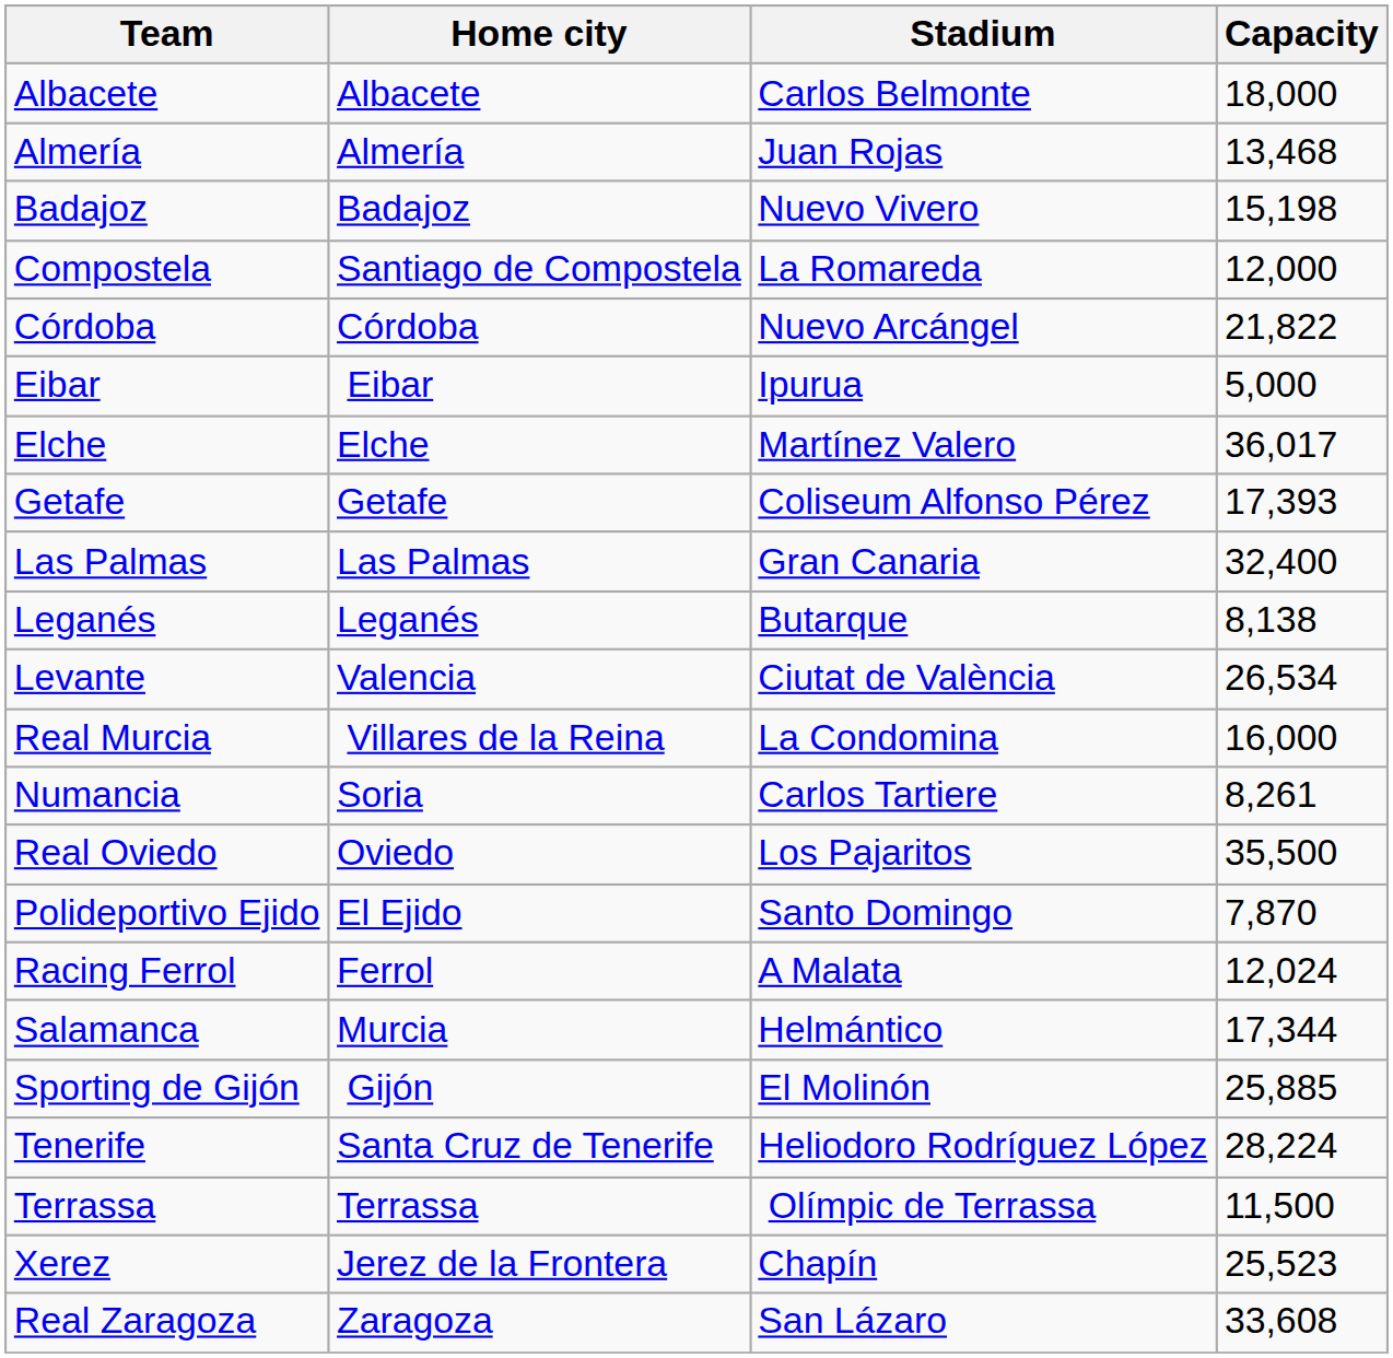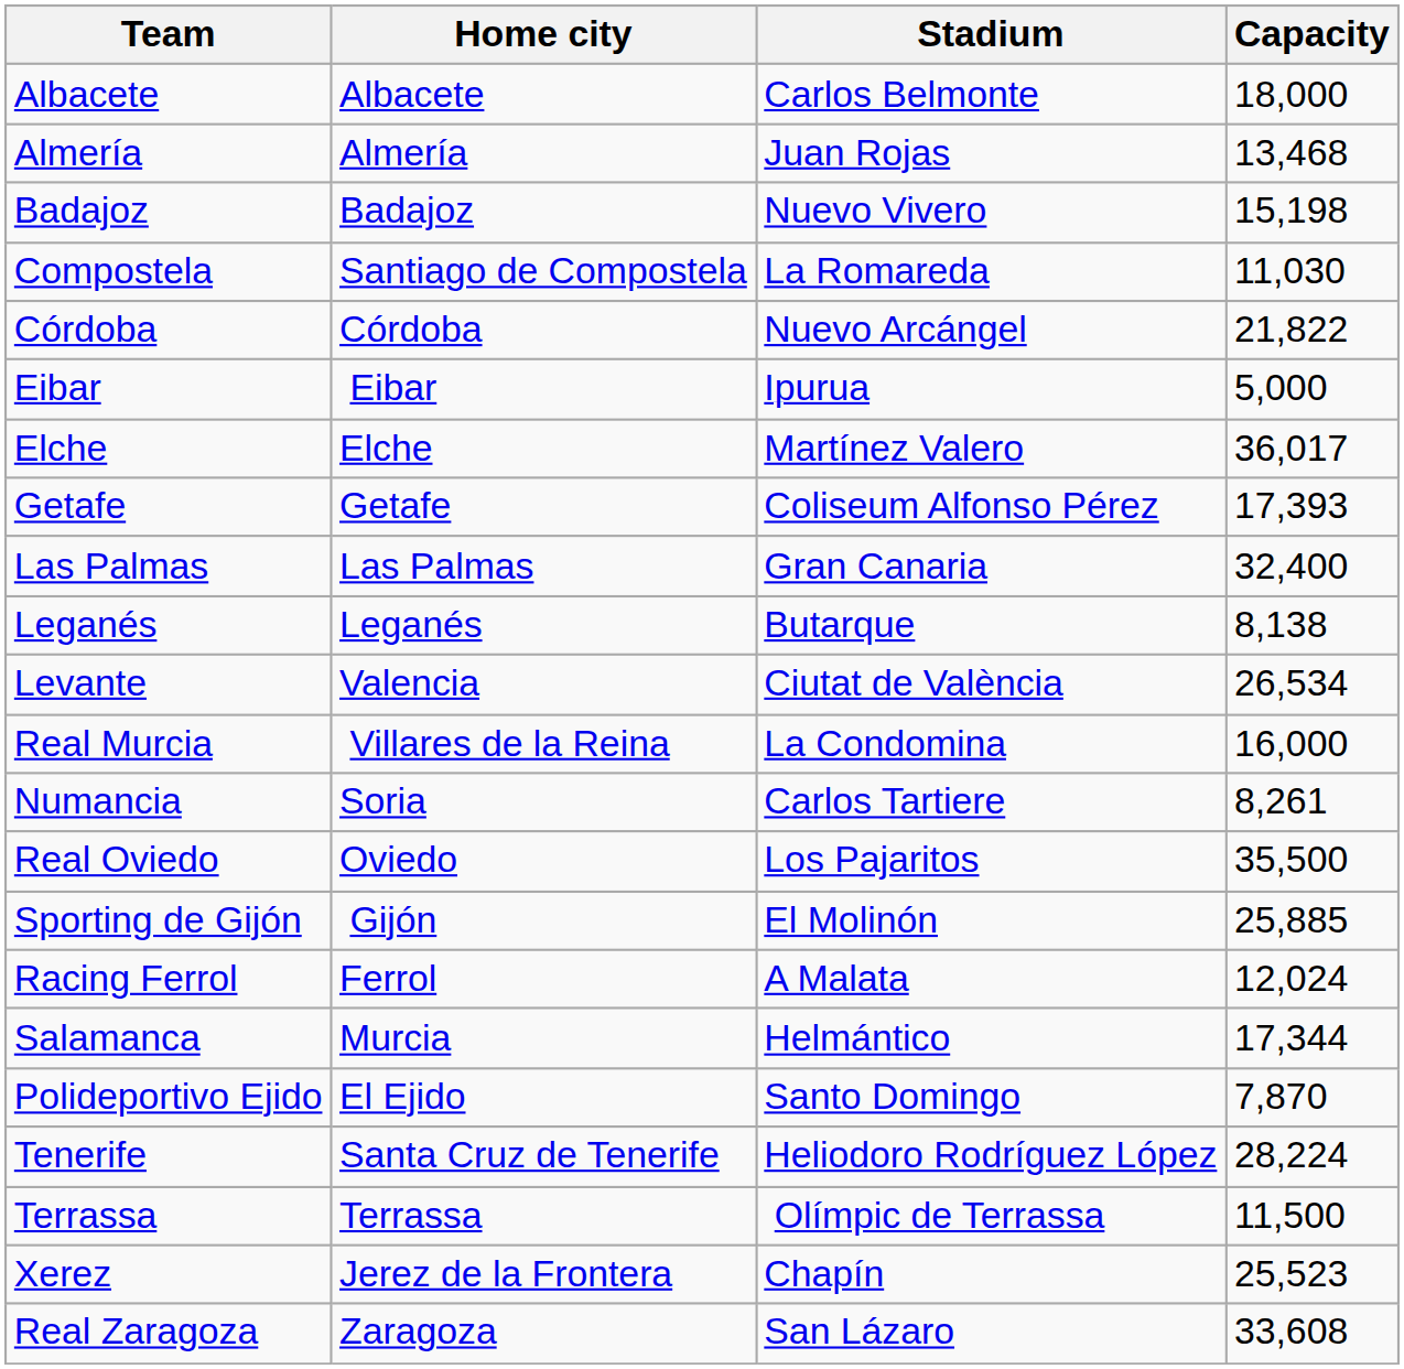Compostela | Capacity: 12,000 -> 11,030
rows swapped: Polideportivo Ejido <-> Sporting de Gijón
